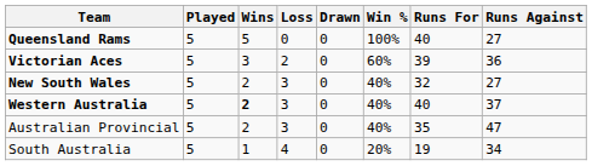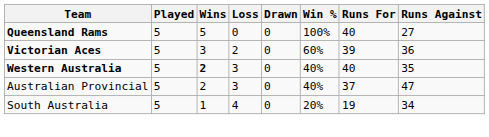- row: New South Wales | 5 | 2 | 3 | 0 | 40% | 32 | 27
Western Australia | Runs Against: 37 -> 35
Australian Provincial | Runs For: 35 -> 37
